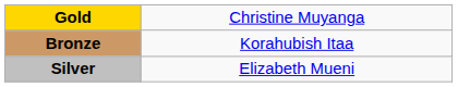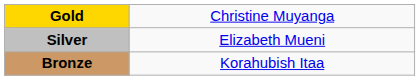rows swapped: Silver <-> Bronze
